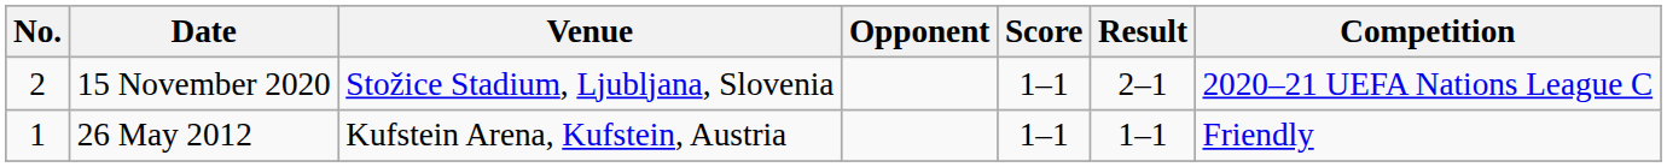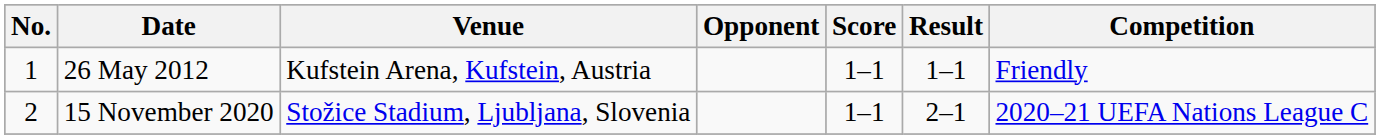rows swapped: 26 May 2012 <-> 15 November 2020
